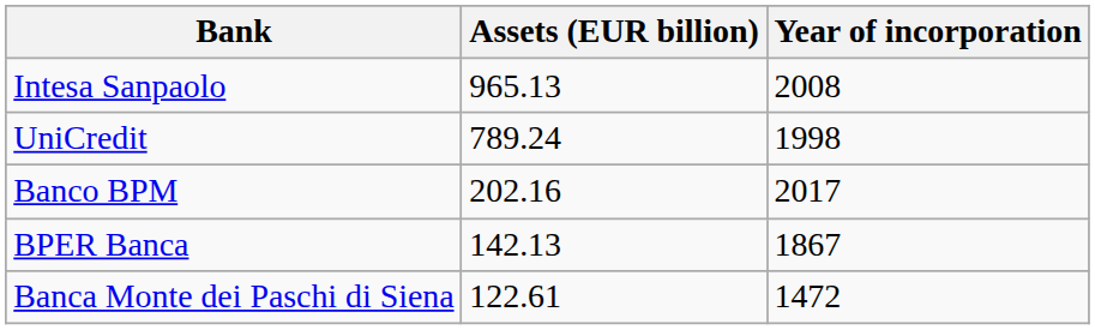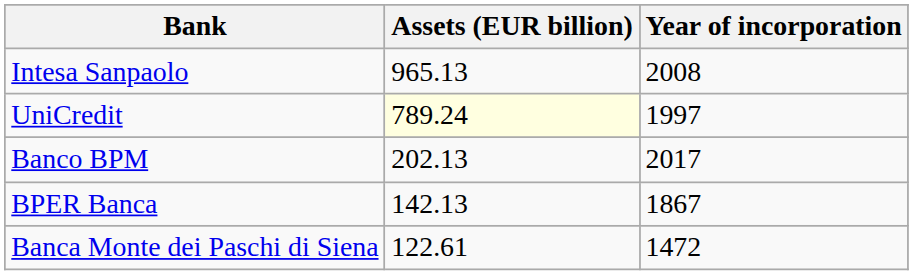UniCredit | Assets (EUR billion): no background -> lightyellow background
UniCredit | Year of incorporation: 1998 -> 1997
Banco BPM | Assets (EUR billion): 202.16 -> 202.13
